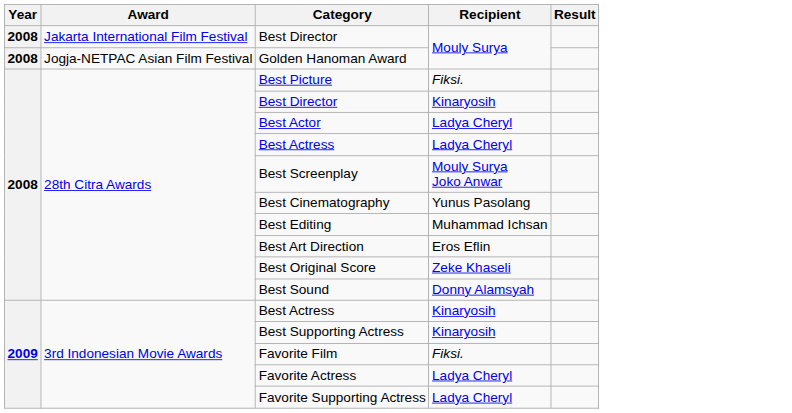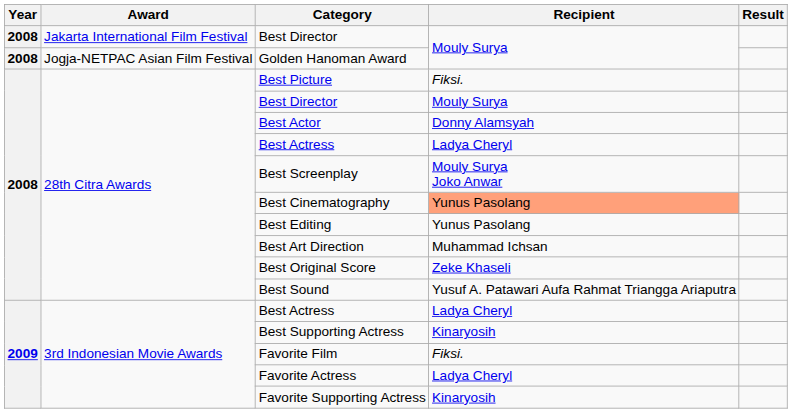28th Citra Awards / Best Director | Recipient: Kinaryosih -> Mouly Surya
Best Actor | Recipient: Ladya Cheryl -> Donny Alamsyah
Best Cinematography | Recipient: no background -> lightsalmon background
Best Editing | Recipient: Muhammad Ichsan -> Yunus Pasolang
Best Art Direction | Recipient: Eros Eflin -> Muhammad Ichsan
Best Sound | Recipient: Donny Alamsyah -> Yusuf A. Patawari Aufa Rahmat Triangga Ariaputra
3rd Indonesian Movie Awards / Best Actress | Recipient: Kinaryosih -> Ladya Cheryl
Favorite Supporting Actress | Recipient: Ladya Cheryl -> Kinaryosih
